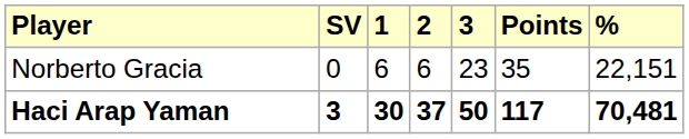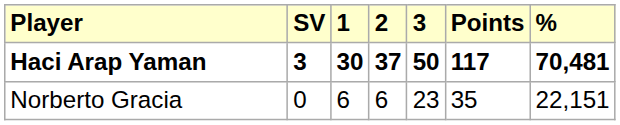rows swapped: Haci Arap Yaman <-> Norberto Gracia
